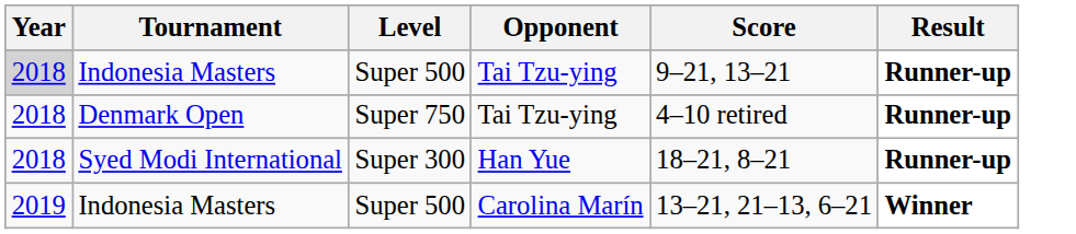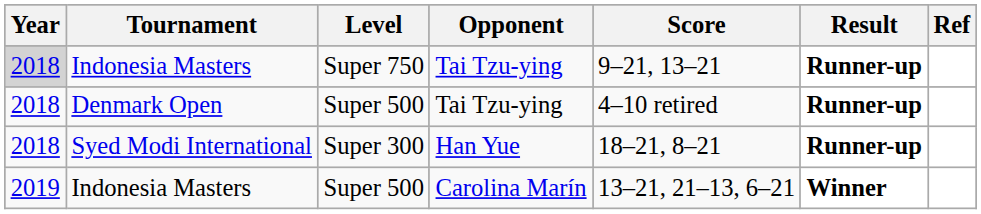+ column: Ref
Indonesia Masters / Tai Tzu-ying | Level: Super 500 -> Super 750
Denmark Open | Level: Super 750 -> Super 500
